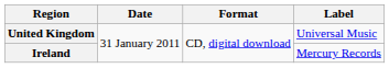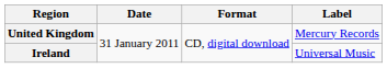United Kingdom | Label: Universal Music -> Mercury Records
Ireland | Label: Mercury Records -> Universal Music
